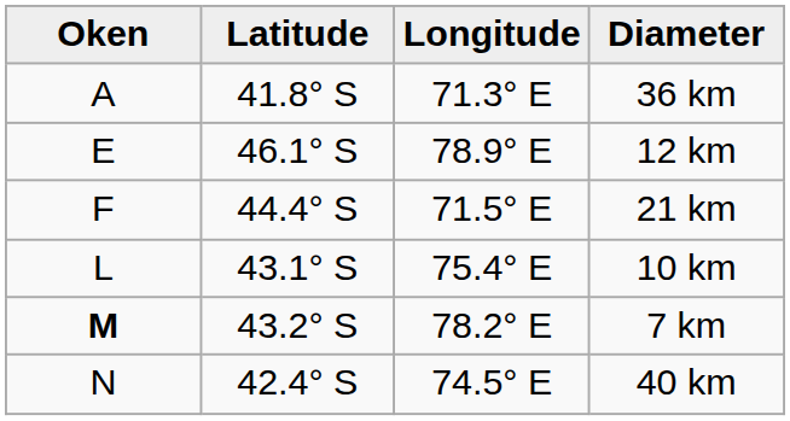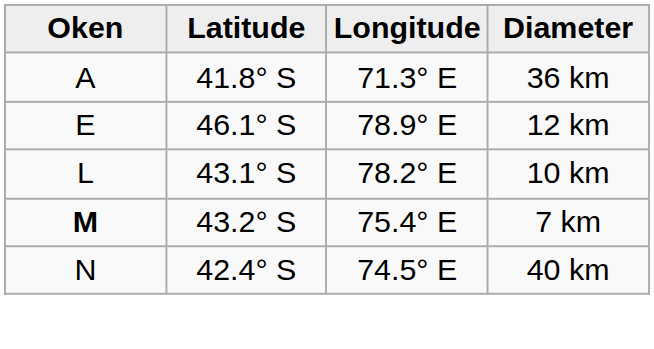- row: F | 44.4° S | 71.5° E | 21 km
10 km | Longitude: 75.4° E -> 78.2° E
7 km | Longitude: 78.2° E -> 75.4° E
